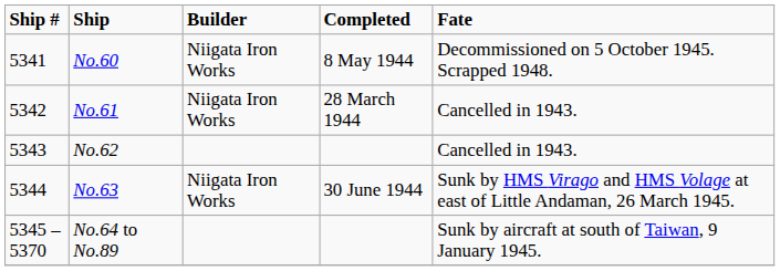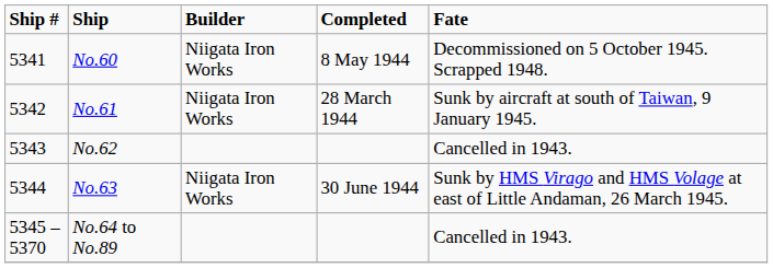No.61 | Fate: Cancelled in 1943. -> Sunk by aircraft at south of Taiwan, 9 January 1945.
No.64 to No.89 | Fate: Sunk by aircraft at south of Taiwan, 9 January 1945. -> Cancelled in 1943.
